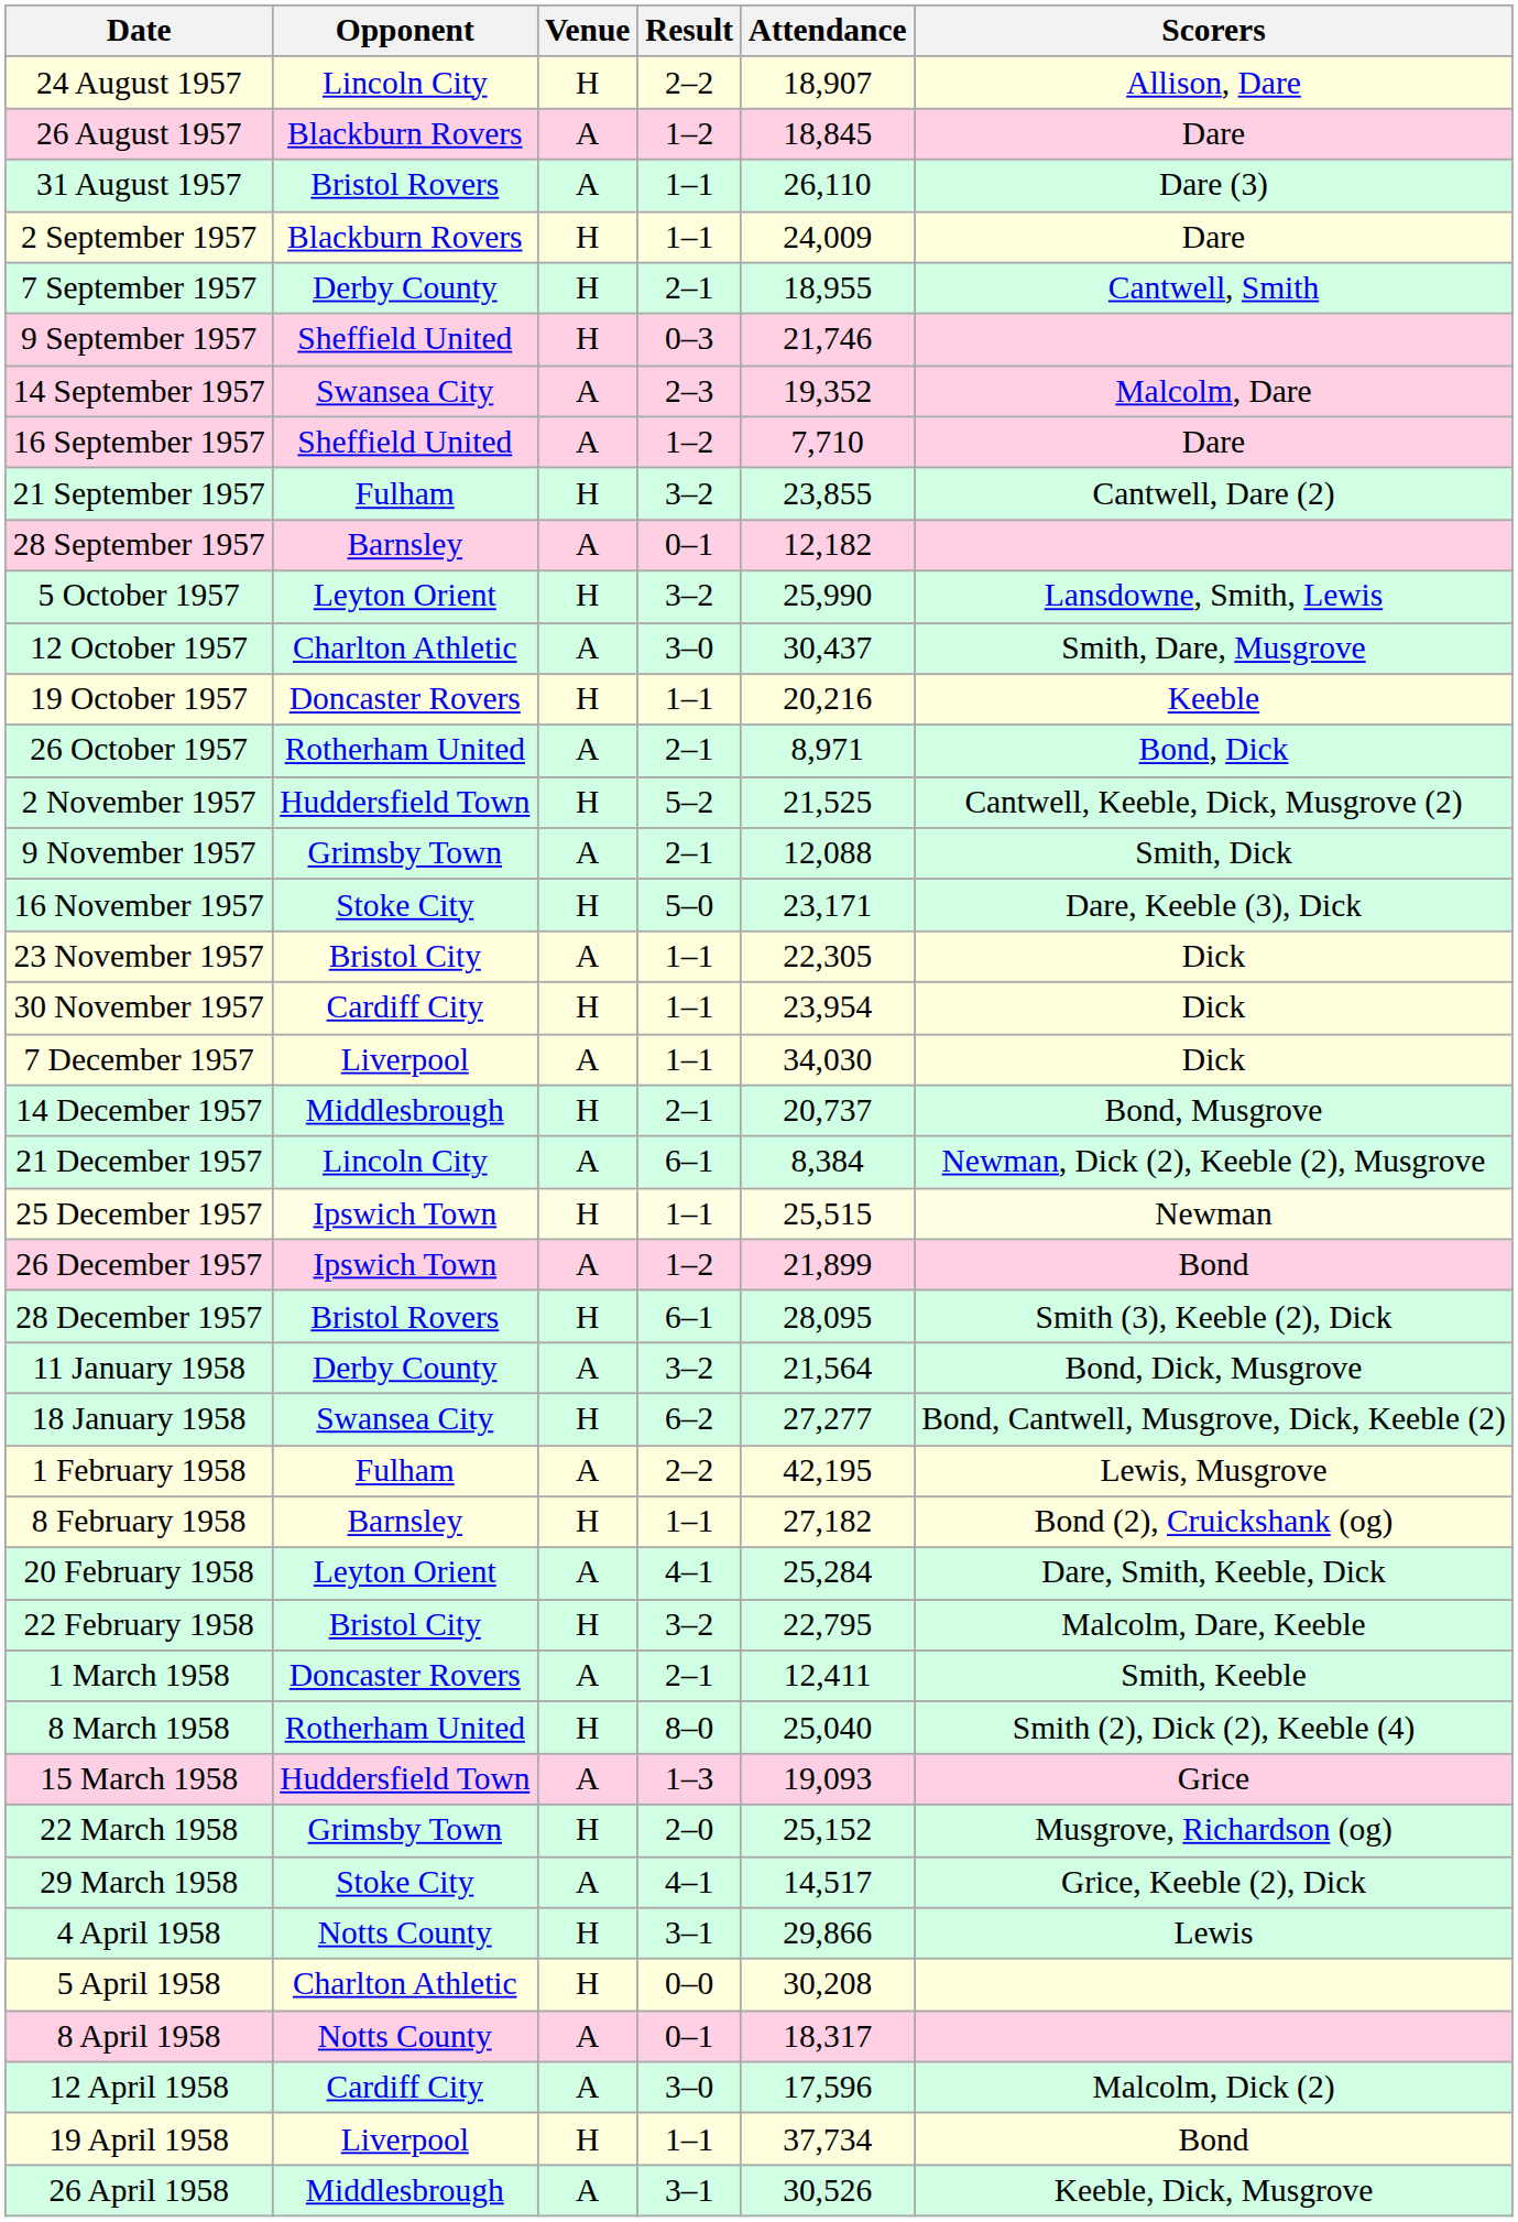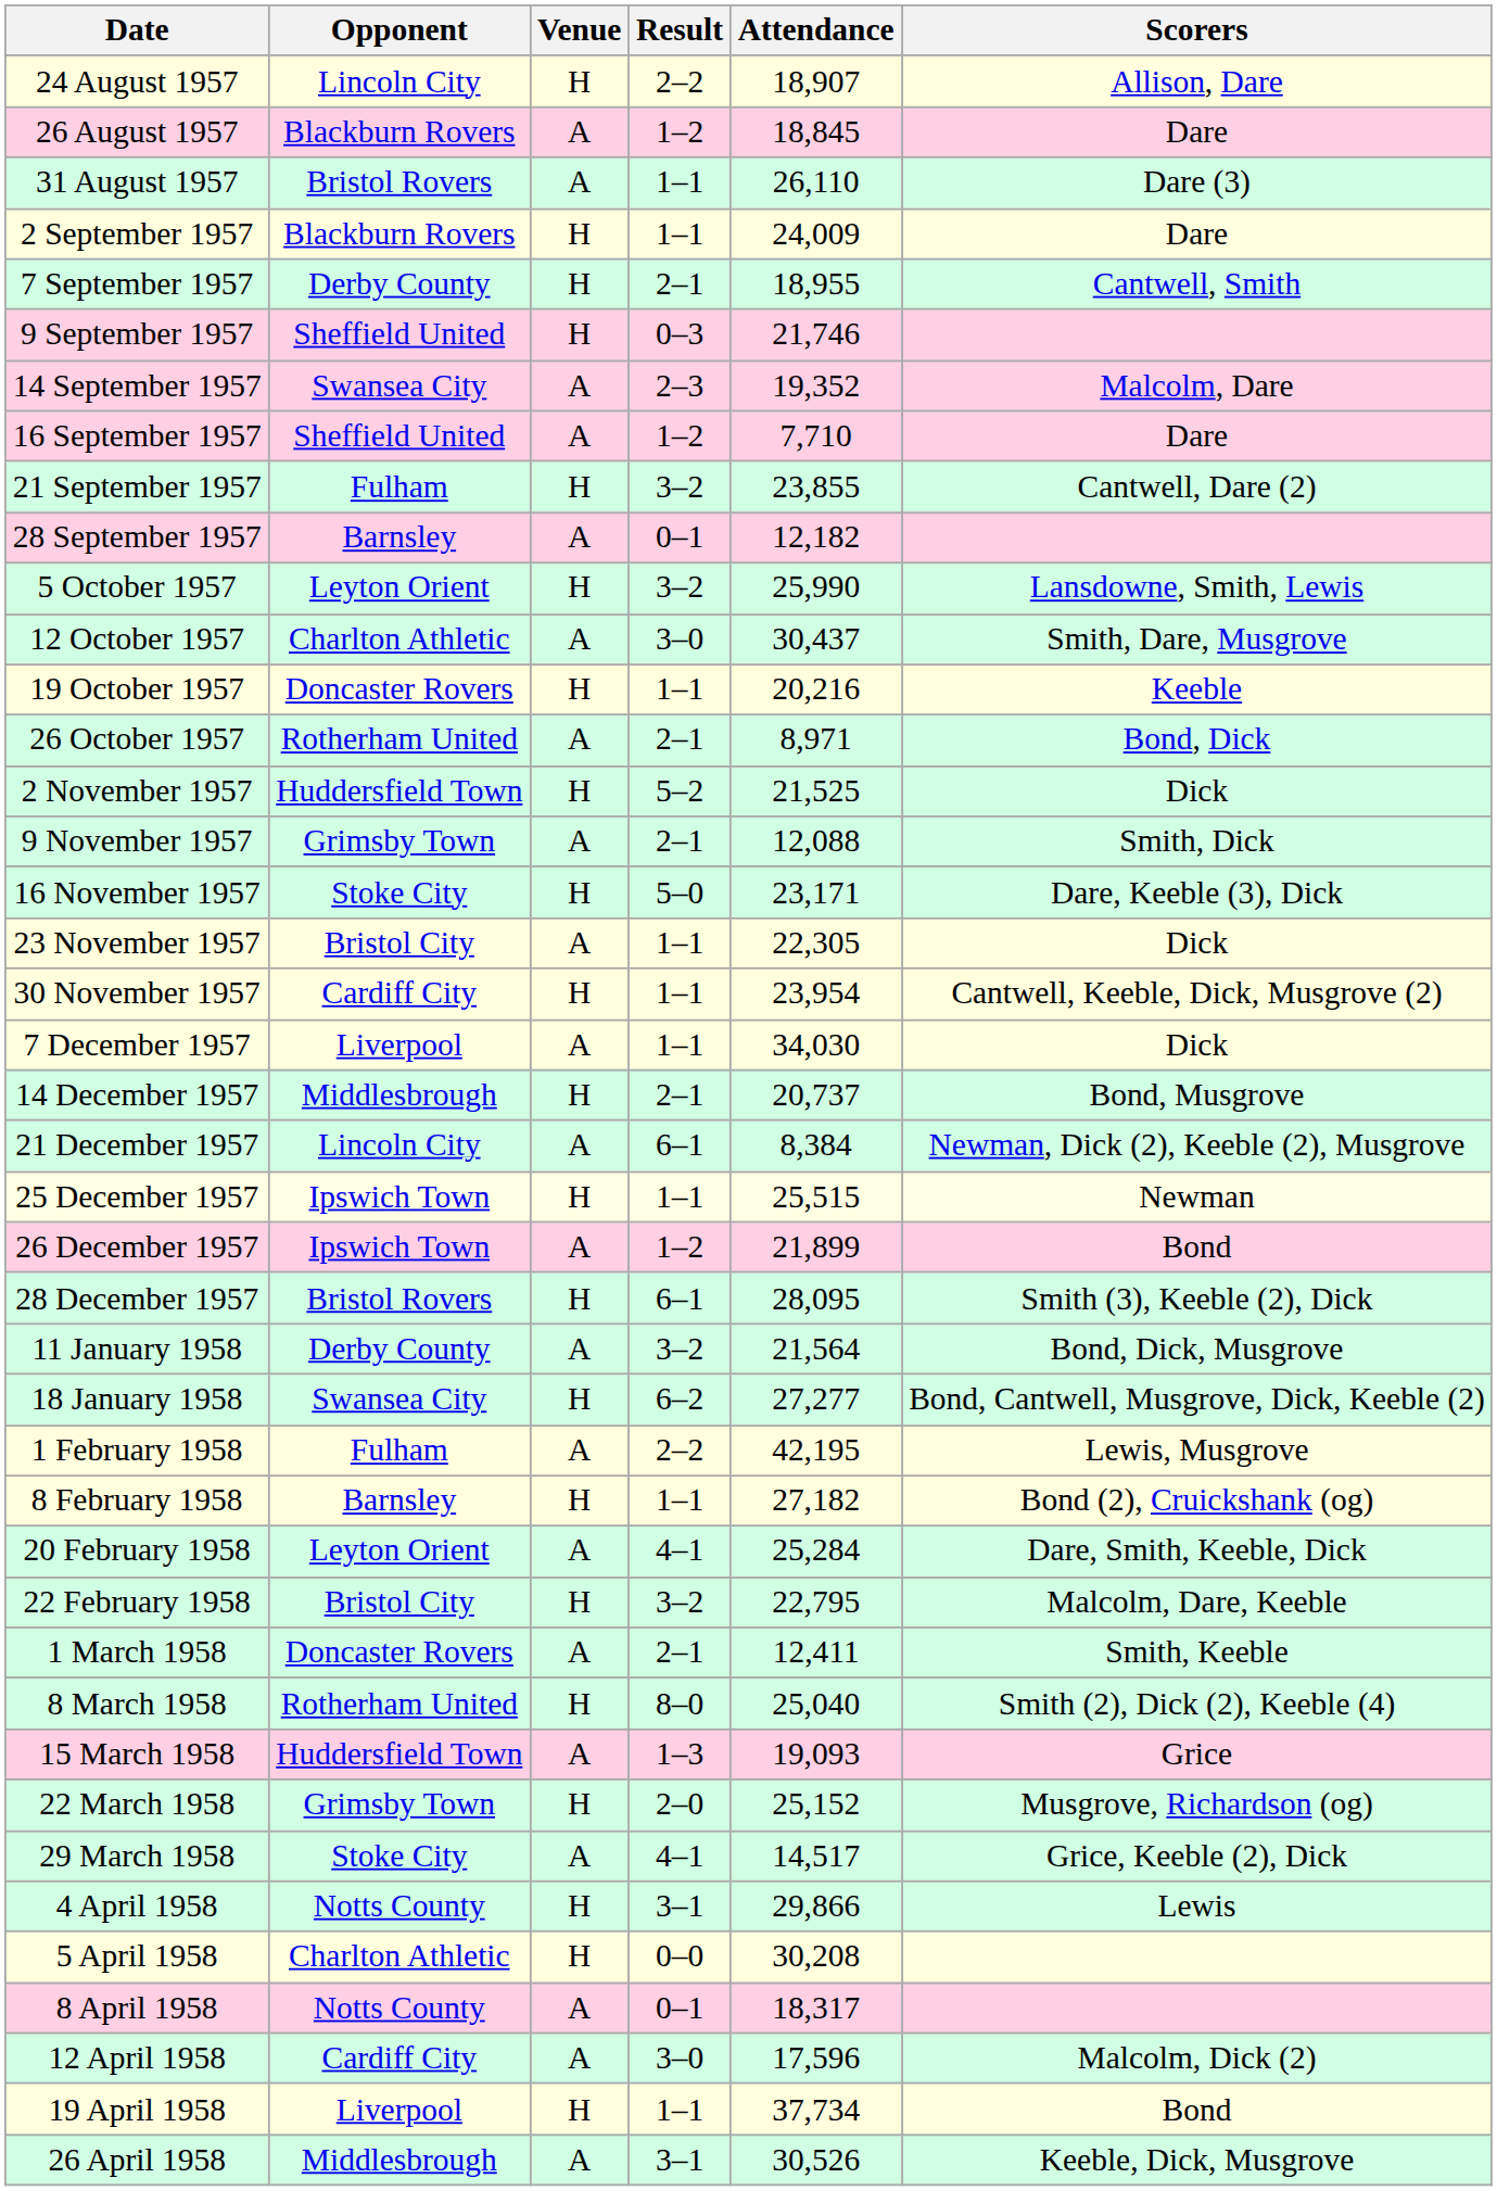2 November 1957 | Scorers: Cantwell, Keeble, Dick, Musgrove (2) -> Dick
30 November 1957 | Scorers: Dick -> Cantwell, Keeble, Dick, Musgrove (2)
